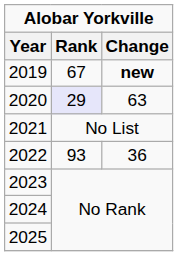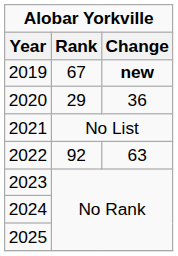2020 | Rank: lavender background -> no background
2020 | Change: 63 -> 36
2022 | Rank: 93 -> 92
2022 | Change: 36 -> 63
